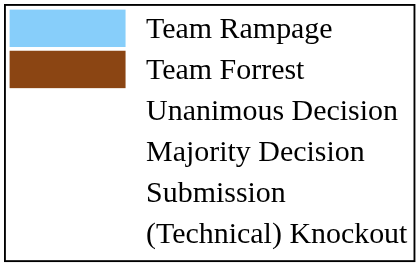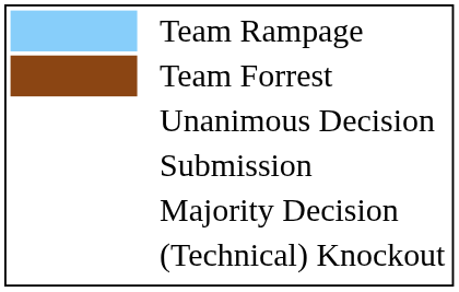rows swapped: Majority Decision <-> Submission
